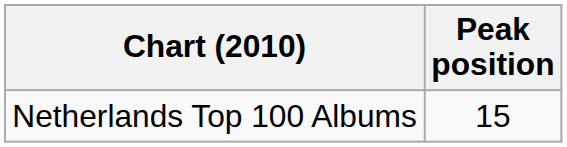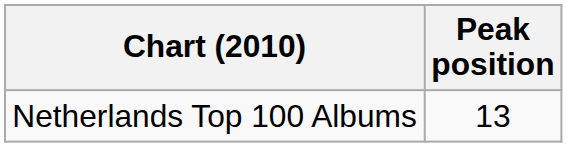Netherlands Top 100 Albums | Peak position: 15 -> 13
